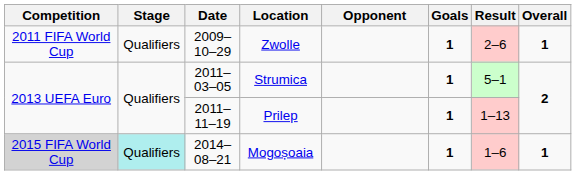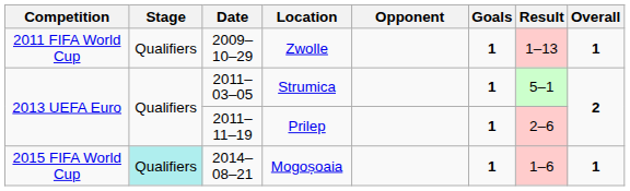Zwolle | Result: 2–6 -> 1–13
Prilep | Result: 1–13 -> 2–6
Mogoșoaia | Competition: lightgrey background -> no background
